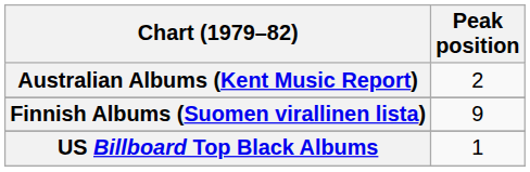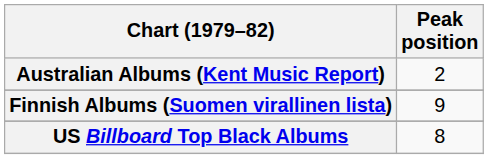US Billboard Top Black Albums | Peak position: 1 -> 8
